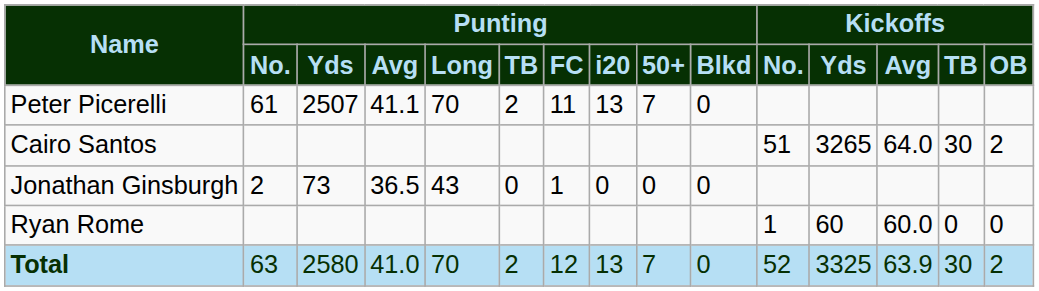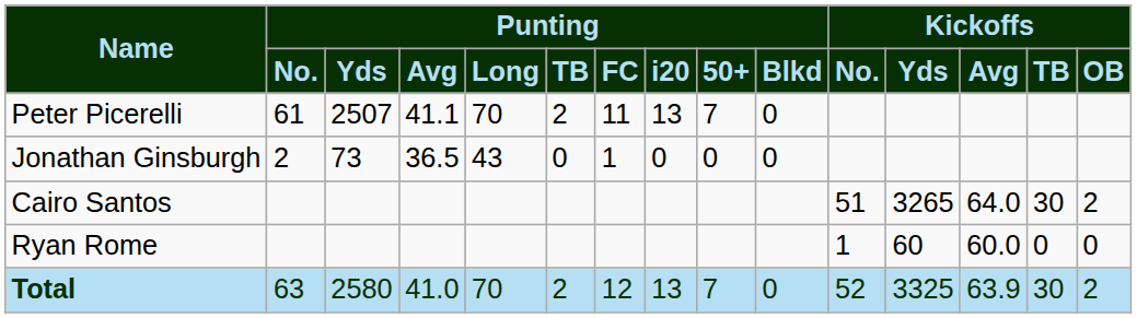rows swapped: Jonathan Ginsburgh <-> Cairo Santos
